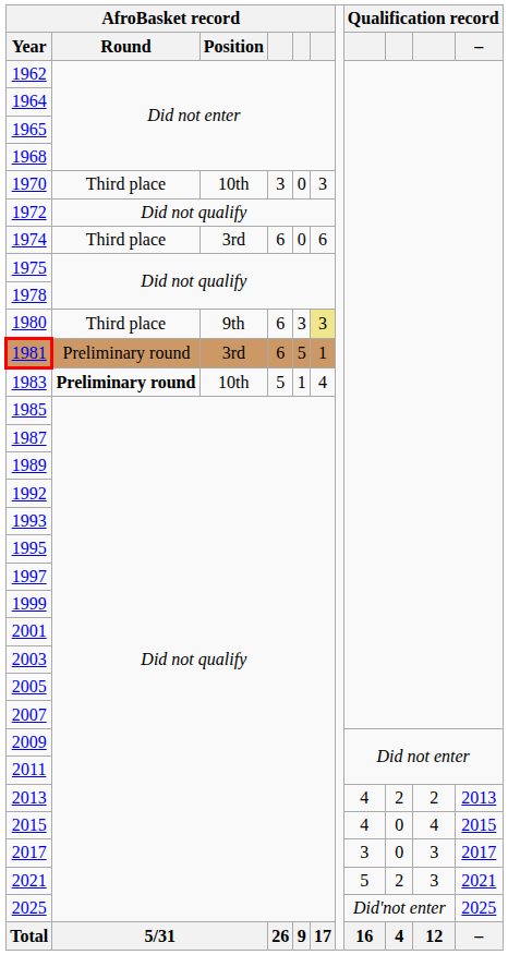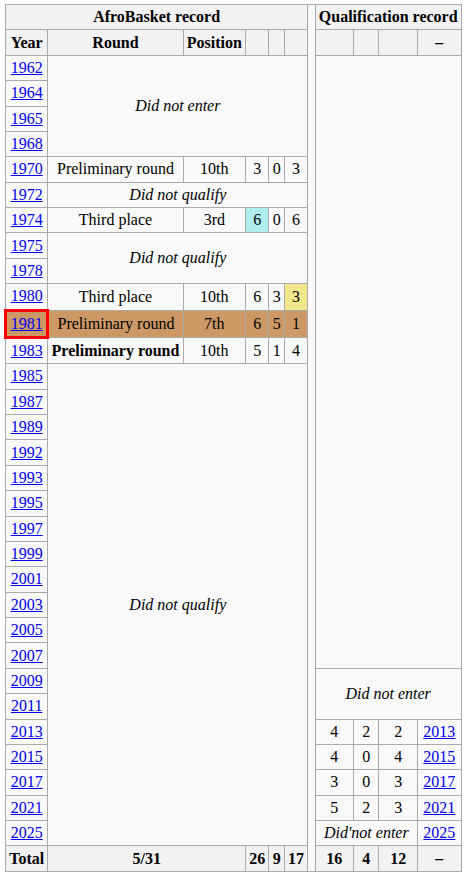1970 | AfroBasket record / Round: Third place -> Preliminary round
1974 | column 4: no background -> paleturquoise background
1980 | AfroBasket record / Position: 9th -> 10th
1981 | AfroBasket record / Position: 3rd -> 7th
